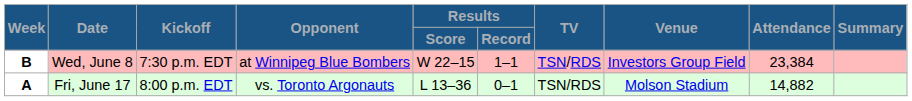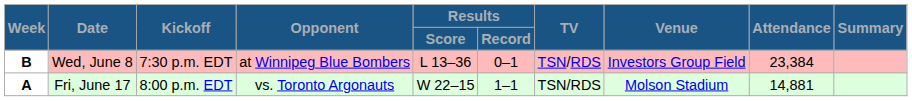Wed, June 8 | Results / Score: W 22–15 -> L 13–36
Wed, June 8 | Results / Record: 1–1 -> 0–1
Fri, June 17 | Results / Score: L 13–36 -> W 22–15
Fri, June 17 | Results / Record: 0–1 -> 1–1
Fri, June 17 | Attendance: 14,882 -> 14,881
